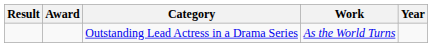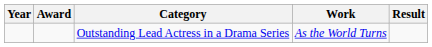columns swapped: Year <-> Result
